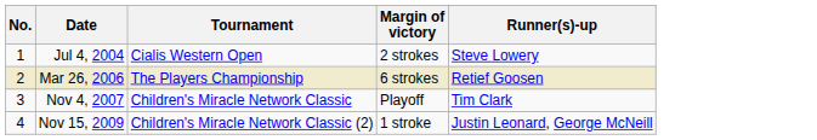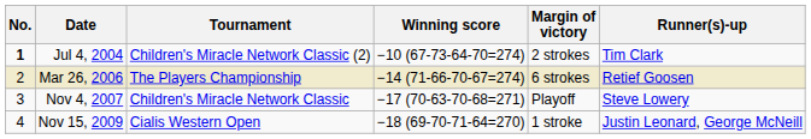+ column: Winning score | −10 (67-73-64-70=274) | −14 (71-66-70-67=274) | −17 (70-63-70-68=271) | −18 (69-70-71-64=270)
Jul 4, 2004 | No.: normal -> bold
Jul 4, 2004 | Tournament: Cialis Western Open -> Children's Miracle Network Classic (2)
Jul 4, 2004 | Runner(s)-up: Steve Lowery -> Tim Clark
Nov 4, 2007 | Runner(s)-up: Tim Clark -> Steve Lowery
Nov 15, 2009 | Tournament: Children's Miracle Network Classic (2) -> Cialis Western Open
